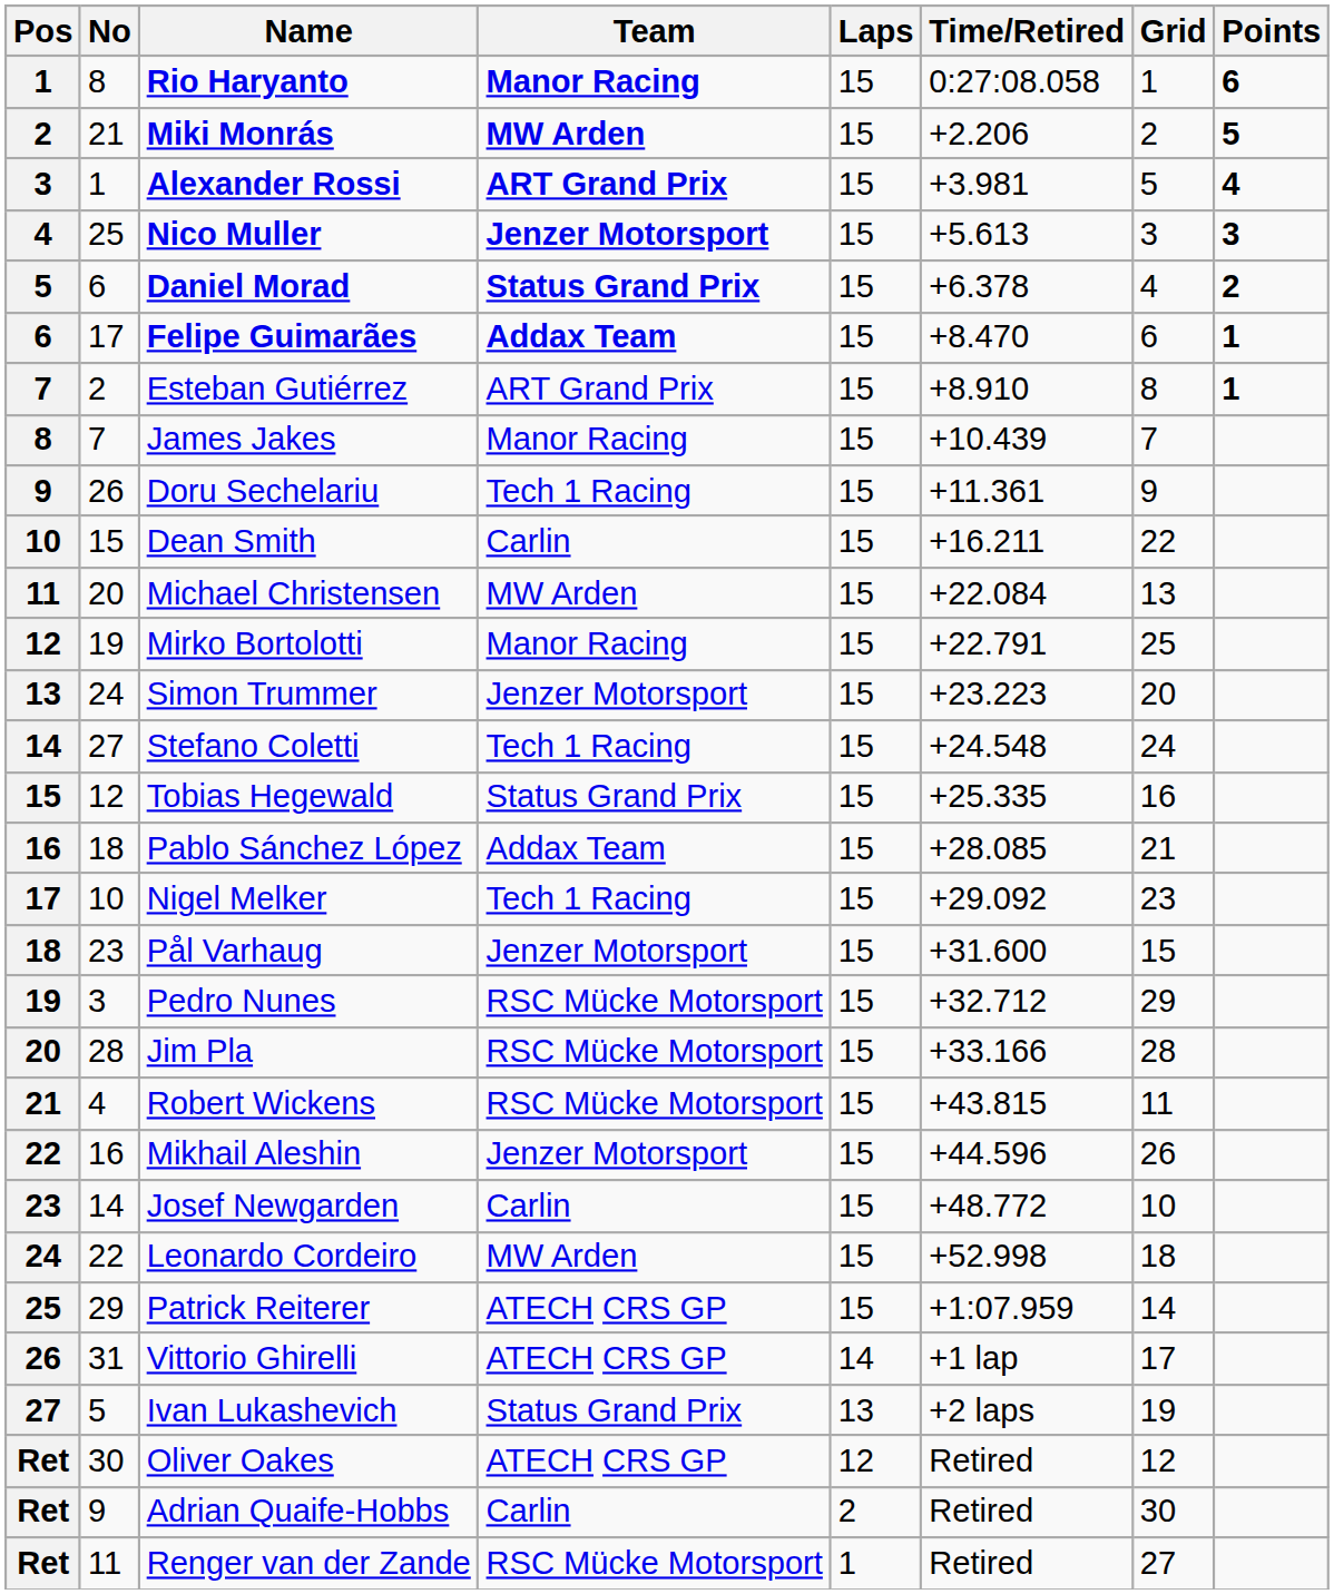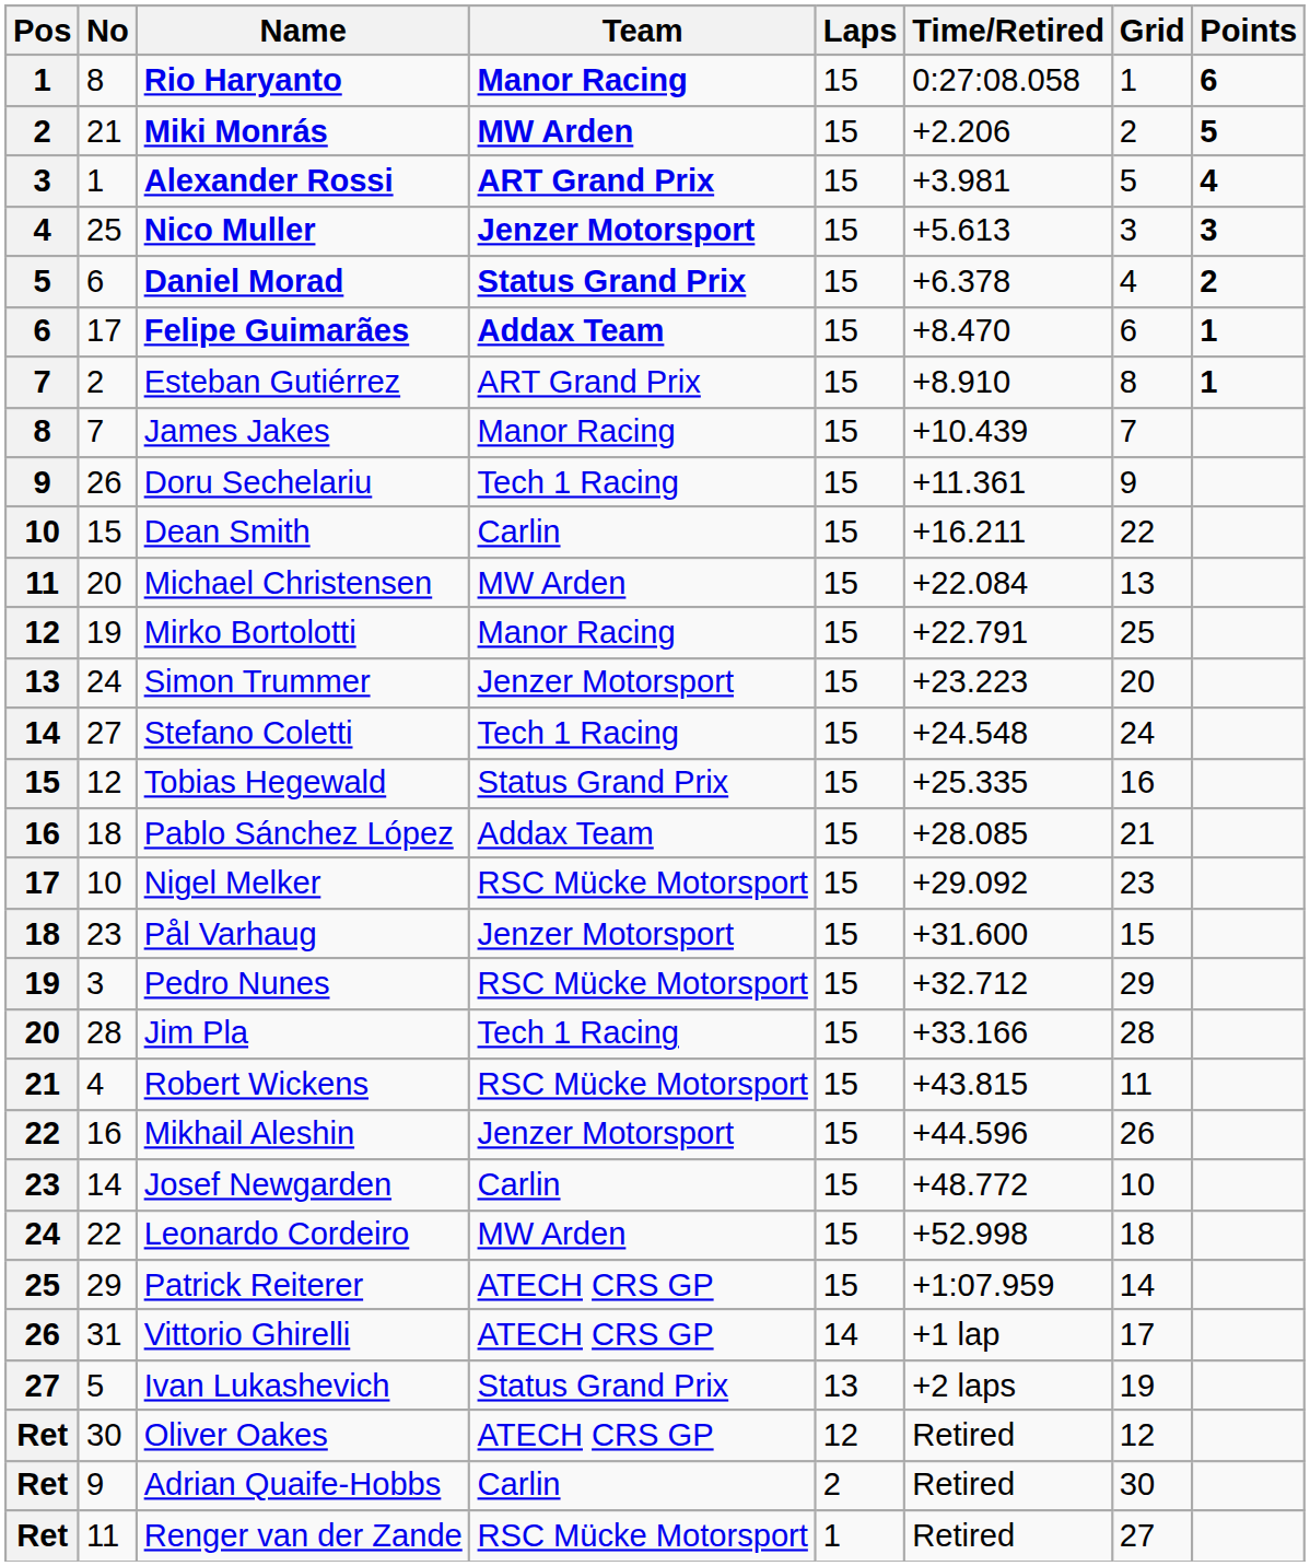Nigel Melker | Team: Tech 1 Racing -> RSC Mücke Motorsport
Jim Pla | Team: RSC Mücke Motorsport -> Tech 1 Racing
